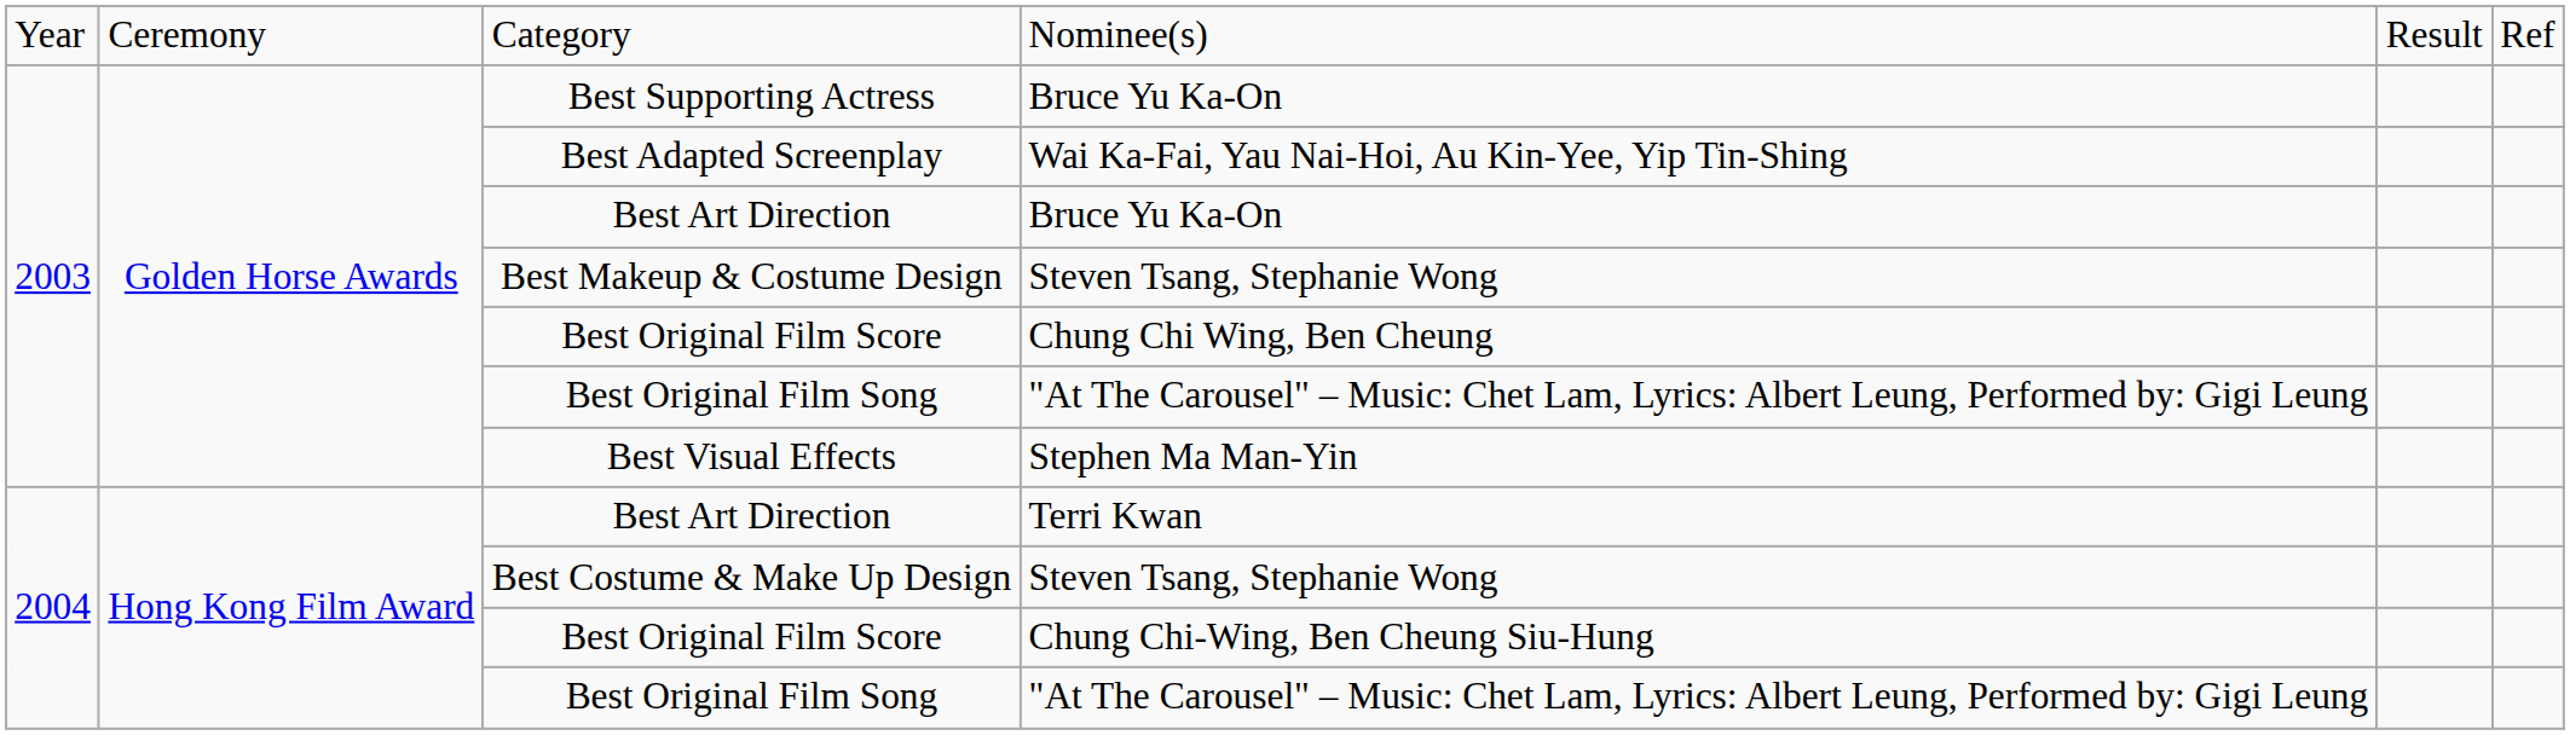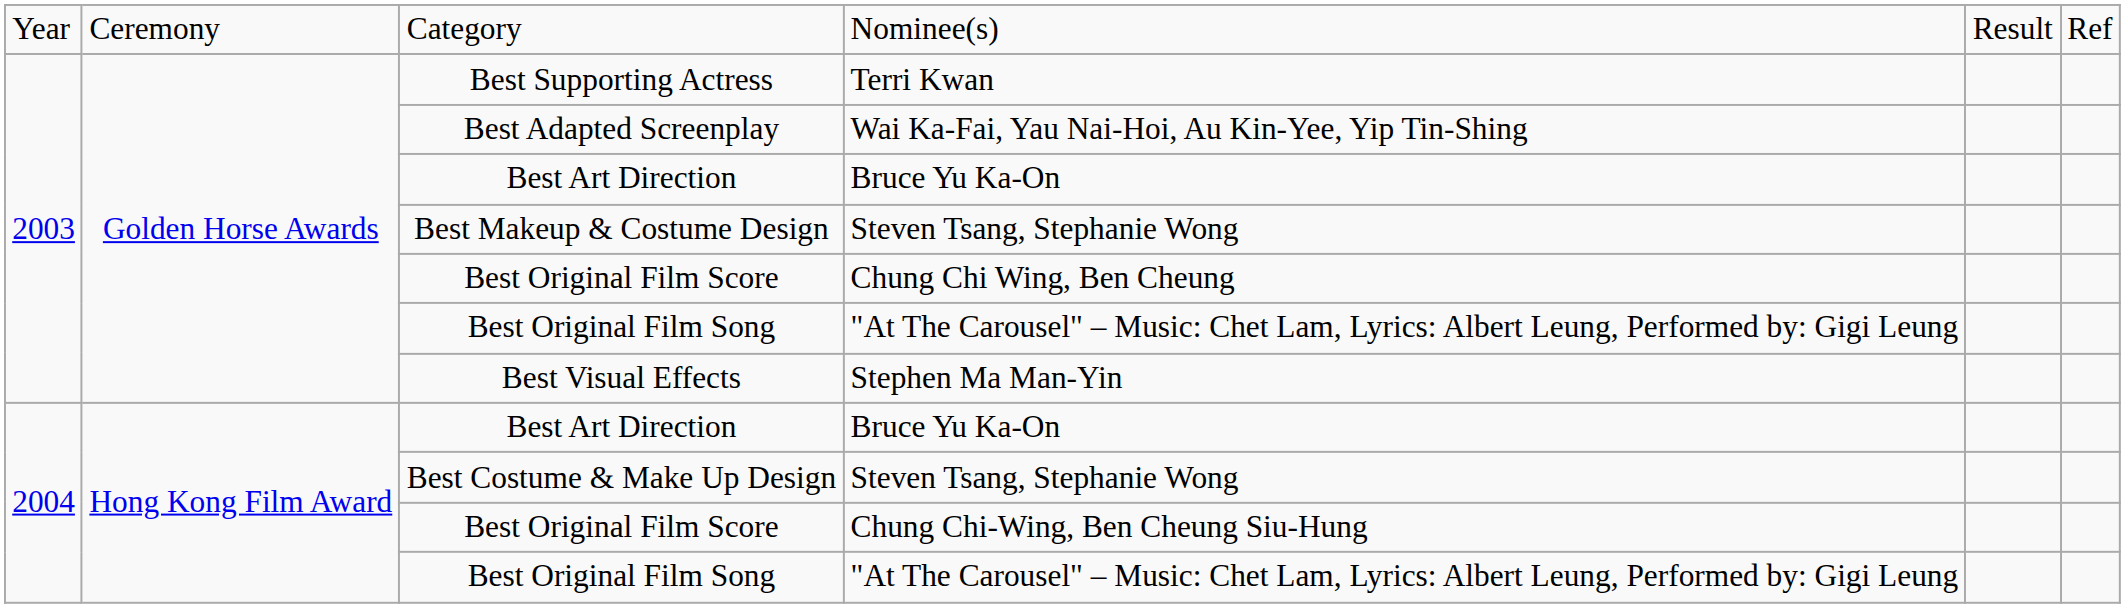Best Supporting Actress | column 4: Bruce Yu Ka-On -> Terri Kwan
2004 / Best Art Direction | column 4: Terri Kwan -> Bruce Yu Ka-On
